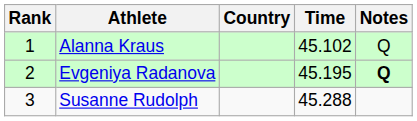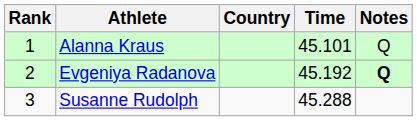Alanna Kraus | Time: 45.102 -> 45.101
Evgeniya Radanova | Time: 45.195 -> 45.192
